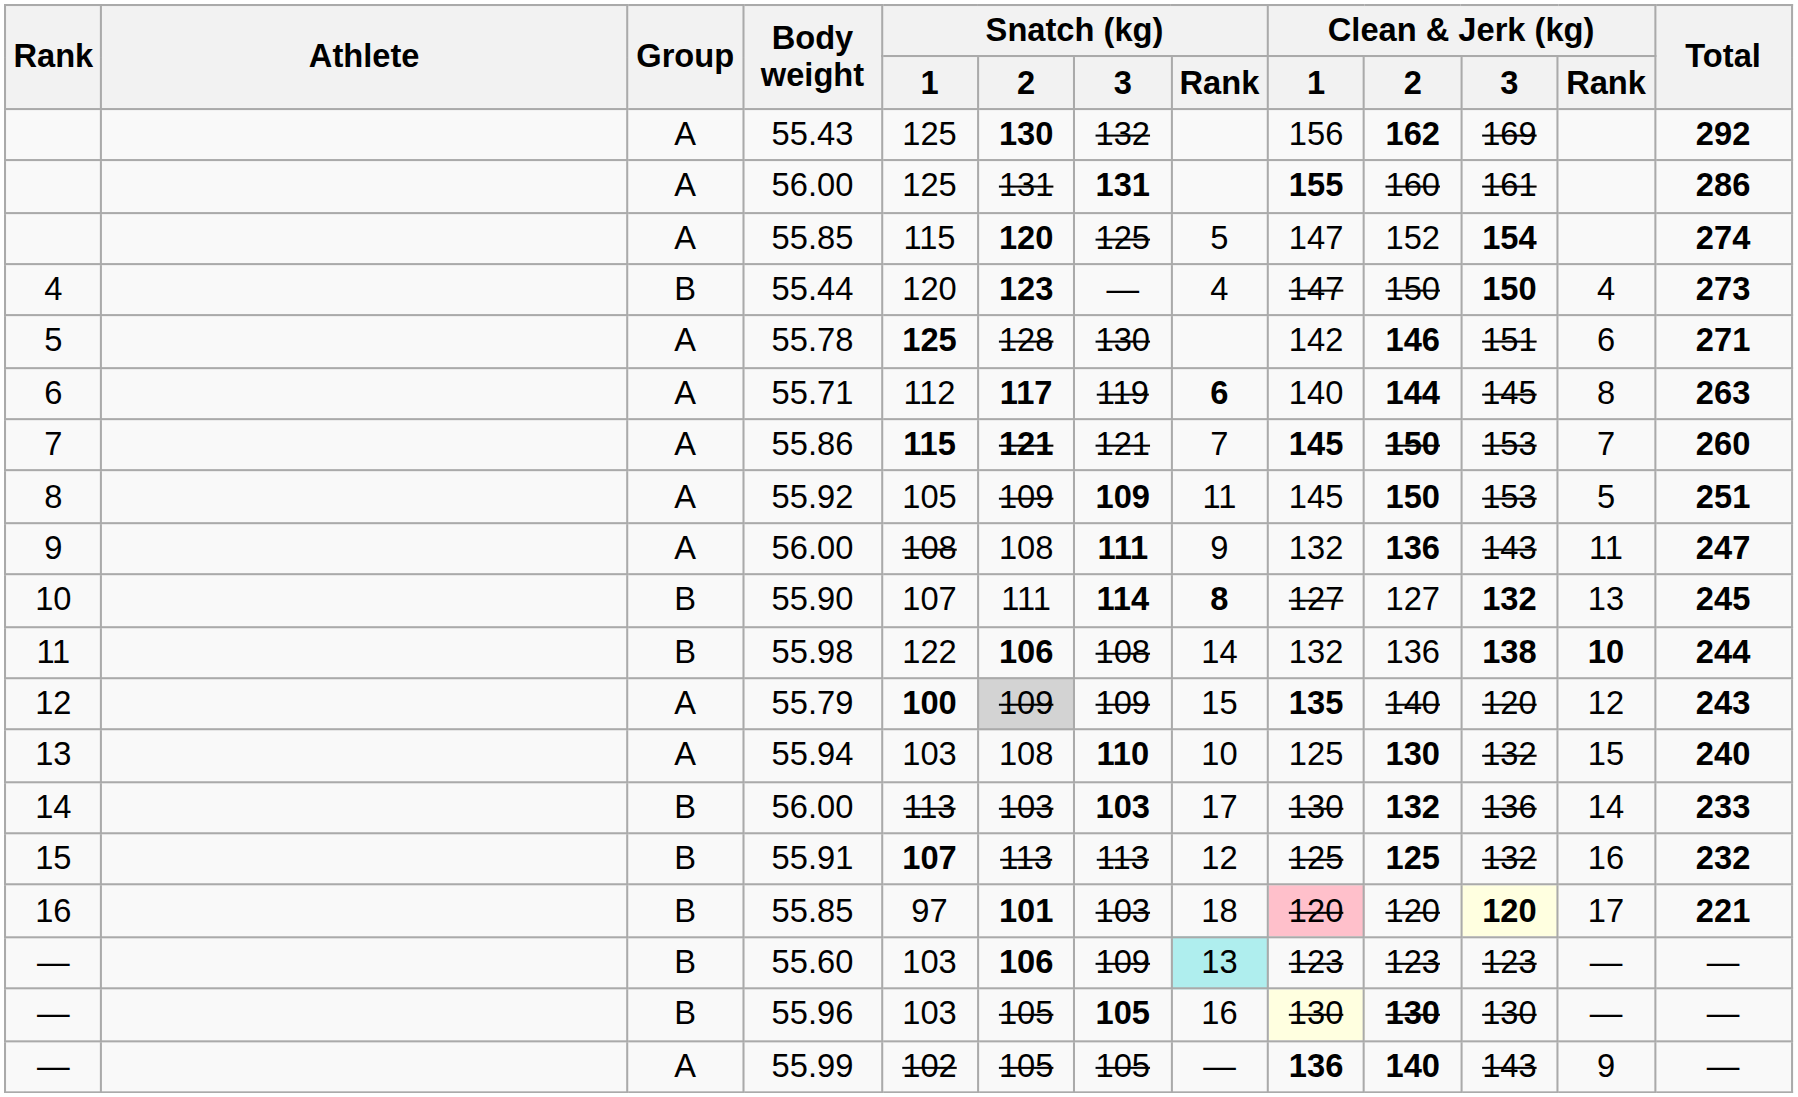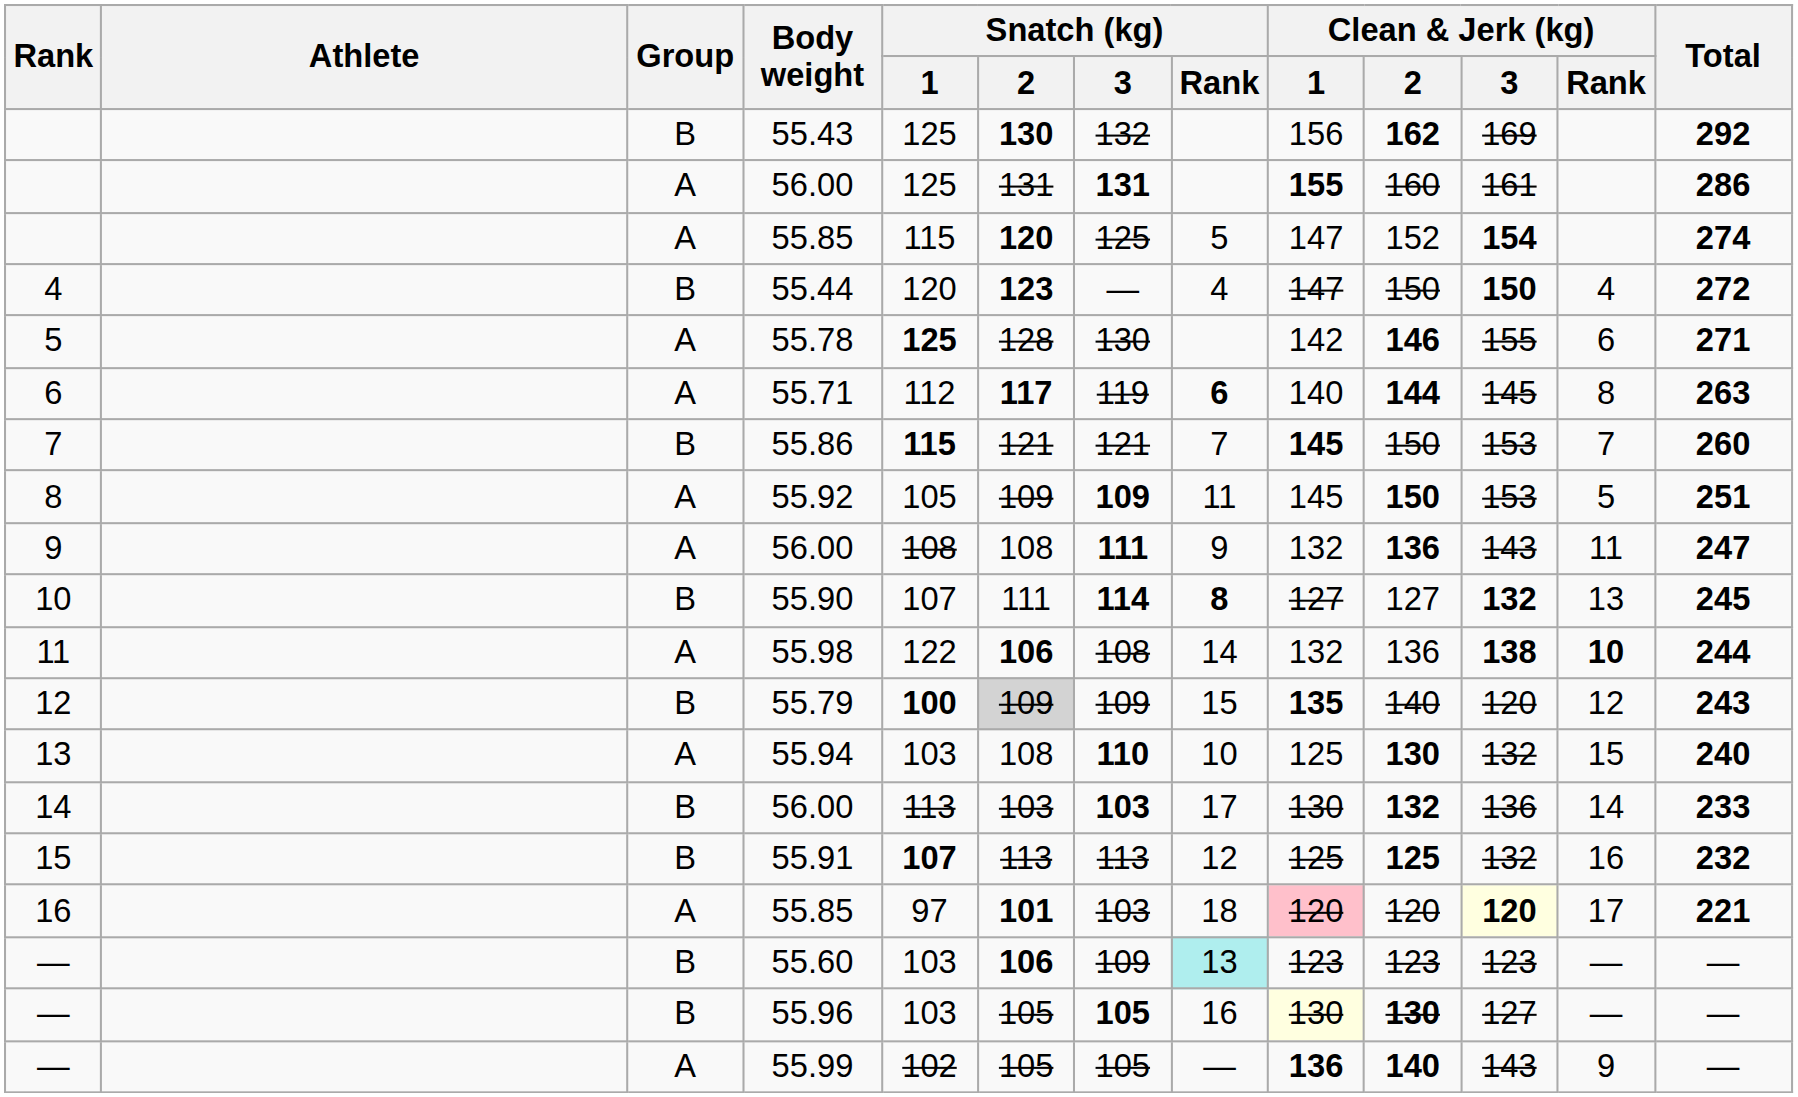55.43 | Group: A -> B
55.44 | Total: 273 -> 272
55.78 | Clean & Jerk (kg) / 3: 151 -> 155
55.86 | Group: A -> B
55.86 | Snatch (kg) / 2: bold -> normal
55.86 | Clean & Jerk (kg) / 2: bold -> normal
55.98 | Group: B -> A
55.79 | Group: A -> B
16 / 55.85 | Group: B -> A
55.96 | Clean & Jerk (kg) / 3: 130 -> 127
